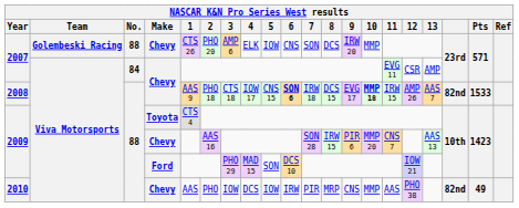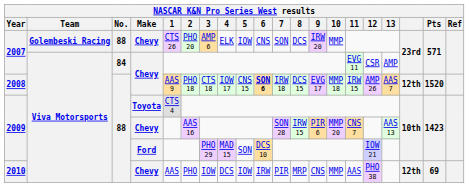2008 | 10: bold -> normal
2008 | column 18: 82nd -> 12th
2008 | Pts: 1533 -> 1520
2010 | column 18: 82nd -> 12th
2010 | Pts: 49 -> 69
